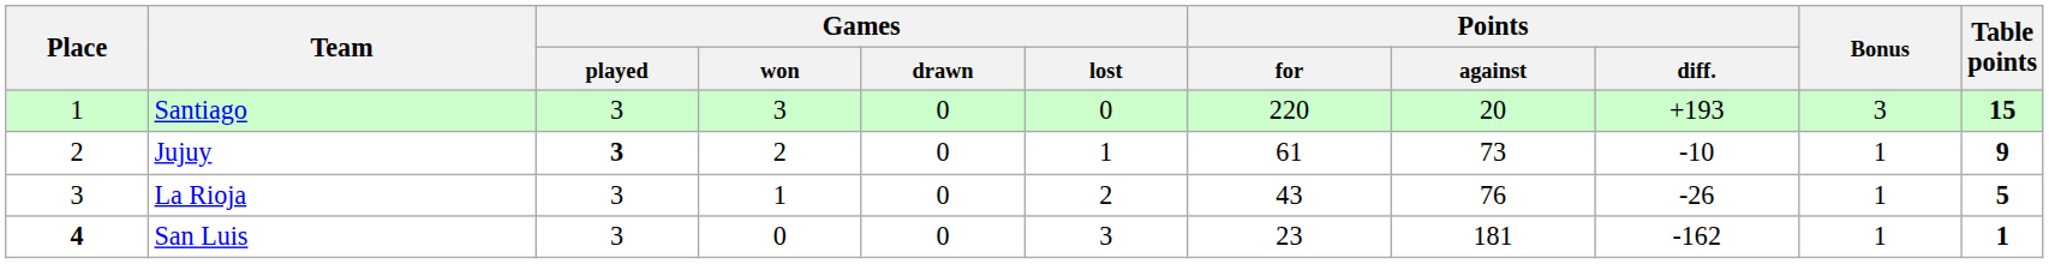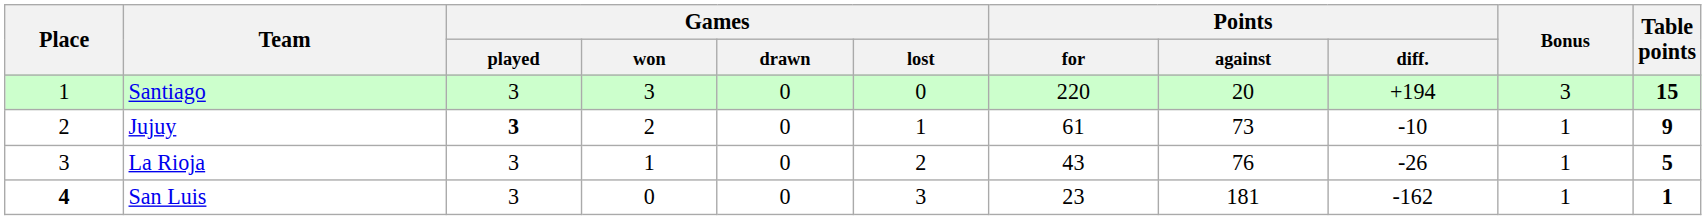Santiago | Points / diff.: +193 -> +194
